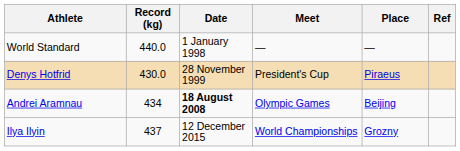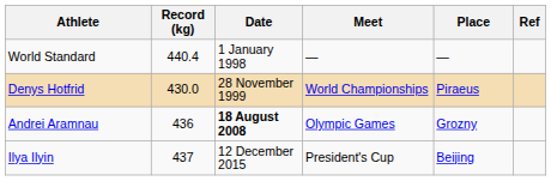World Standard | Record (kg): 440.0 -> 440.4
Denys Hotfrid | Meet: President's Cup -> World Championships
Andrei Aramnau | Record (kg): 434 -> 436
Andrei Aramnau | Place: Beijing -> Grozny
Ilya Ilyin | Meet: World Championships -> President's Cup
Ilya Ilyin | Place: Grozny -> Beijing
